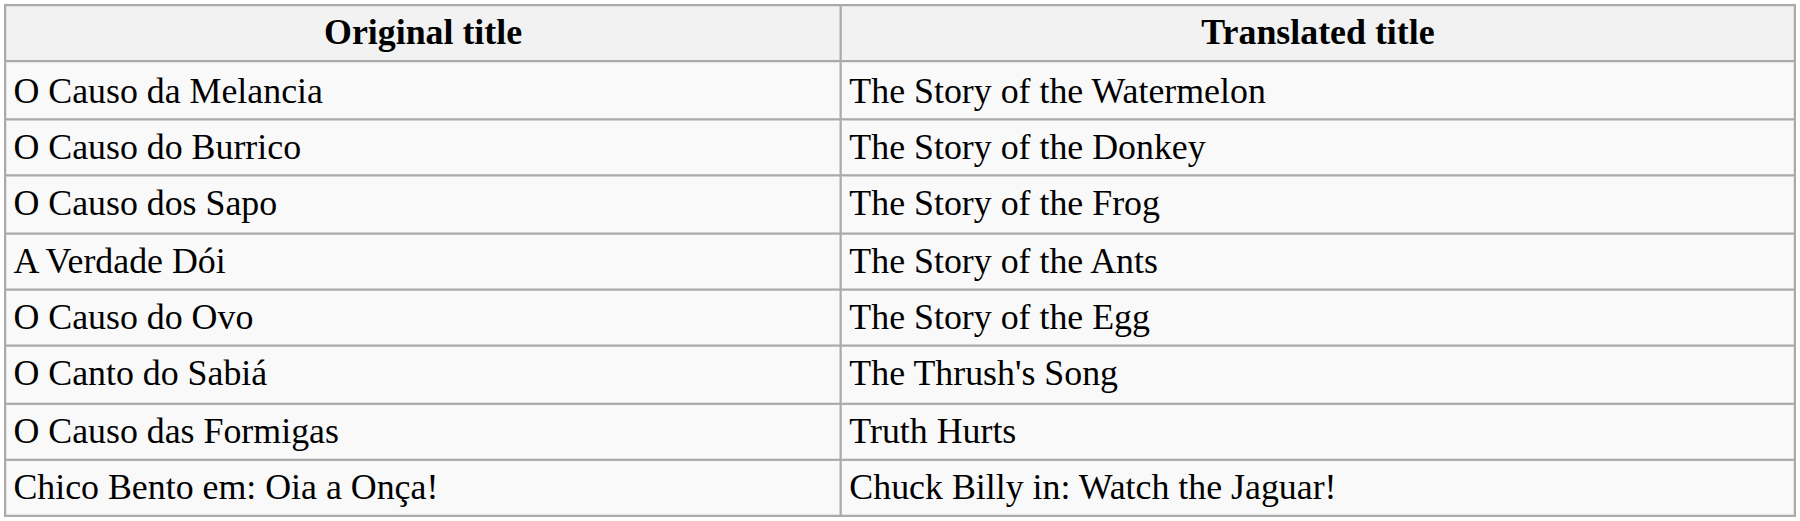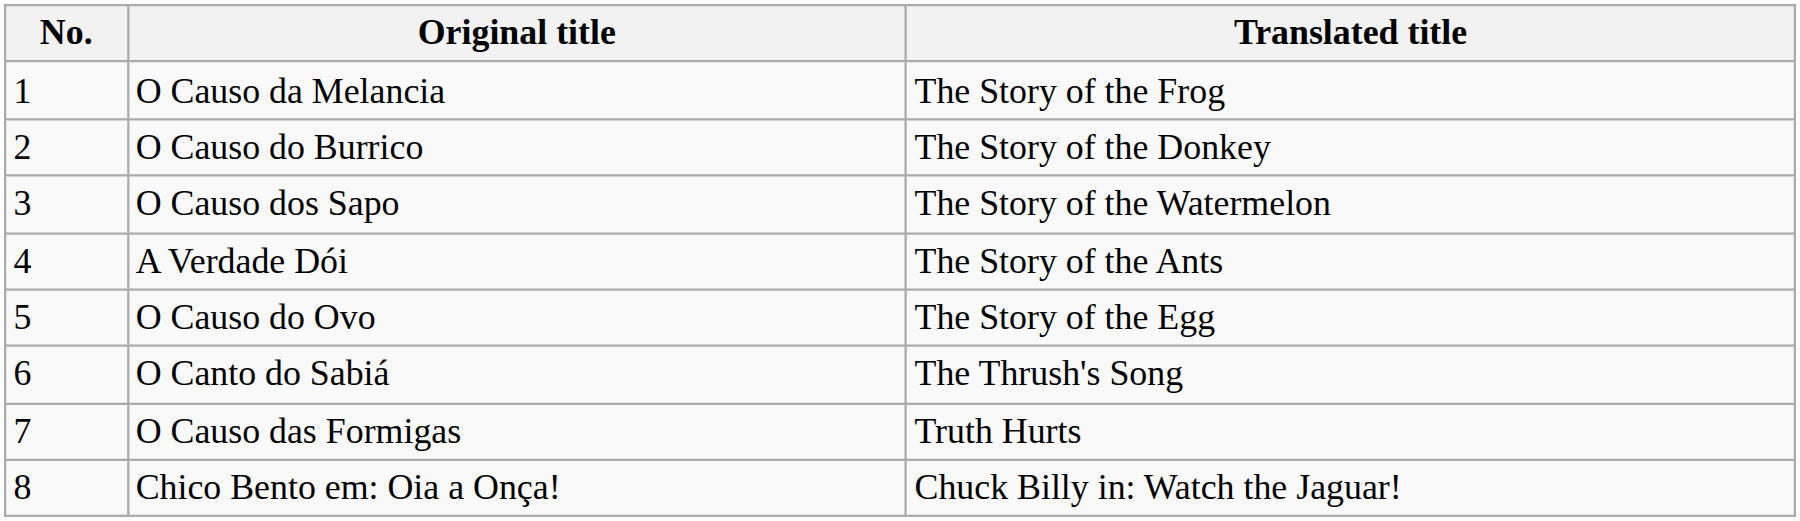+ column: No. | 1 | 2 | 3 | 4 | 5 | 6 | 7 | 8
O Causo da Melancia | Translated title: The Story of the Watermelon -> The Story of the Frog
O Causo dos Sapo | Translated title: The Story of the Frog -> The Story of the Watermelon
